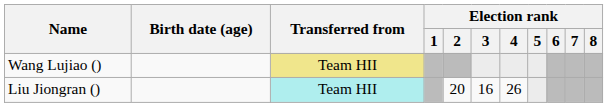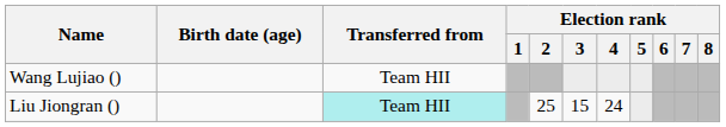Wang Lujiao () | Transferred from: khaki background -> no background
Liu Jiongran () | Election rank / 2: 20 -> 25
Liu Jiongran () | Election rank / 3: 16 -> 15
Liu Jiongran () | Election rank / 4: 26 -> 24
